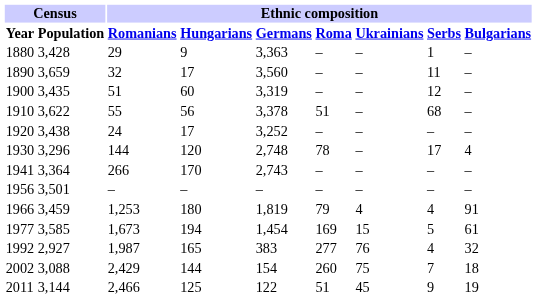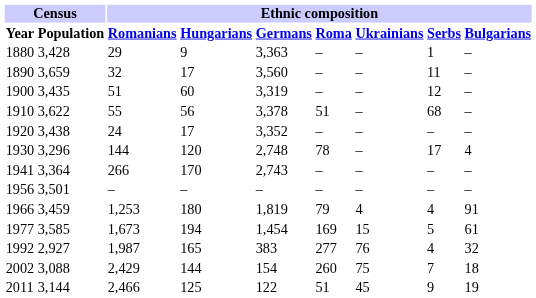1920 | Ethnic composition / Germans: 3,252 -> 3,352
